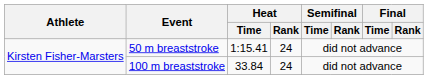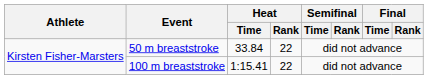50 m breaststroke | Heat / Time: 1:15.41 -> 33.84
50 m breaststroke | Heat / Rank: 24 -> 22
100 m breaststroke | Heat / Time: 33.84 -> 1:15.41
100 m breaststroke | Heat / Rank: 24 -> 22
